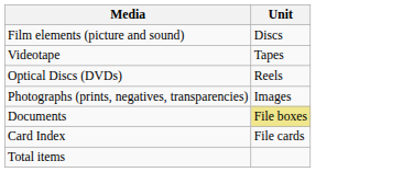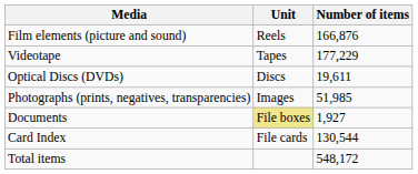+ column: Number of items | 166,876 | 177,229 | 19,611 | 51,985 | 1,927 | 130,544 | 548,172
Film elements (picture and sound) | Unit: Discs -> Reels
Optical Discs (DVDs) | Unit: Reels -> Discs
